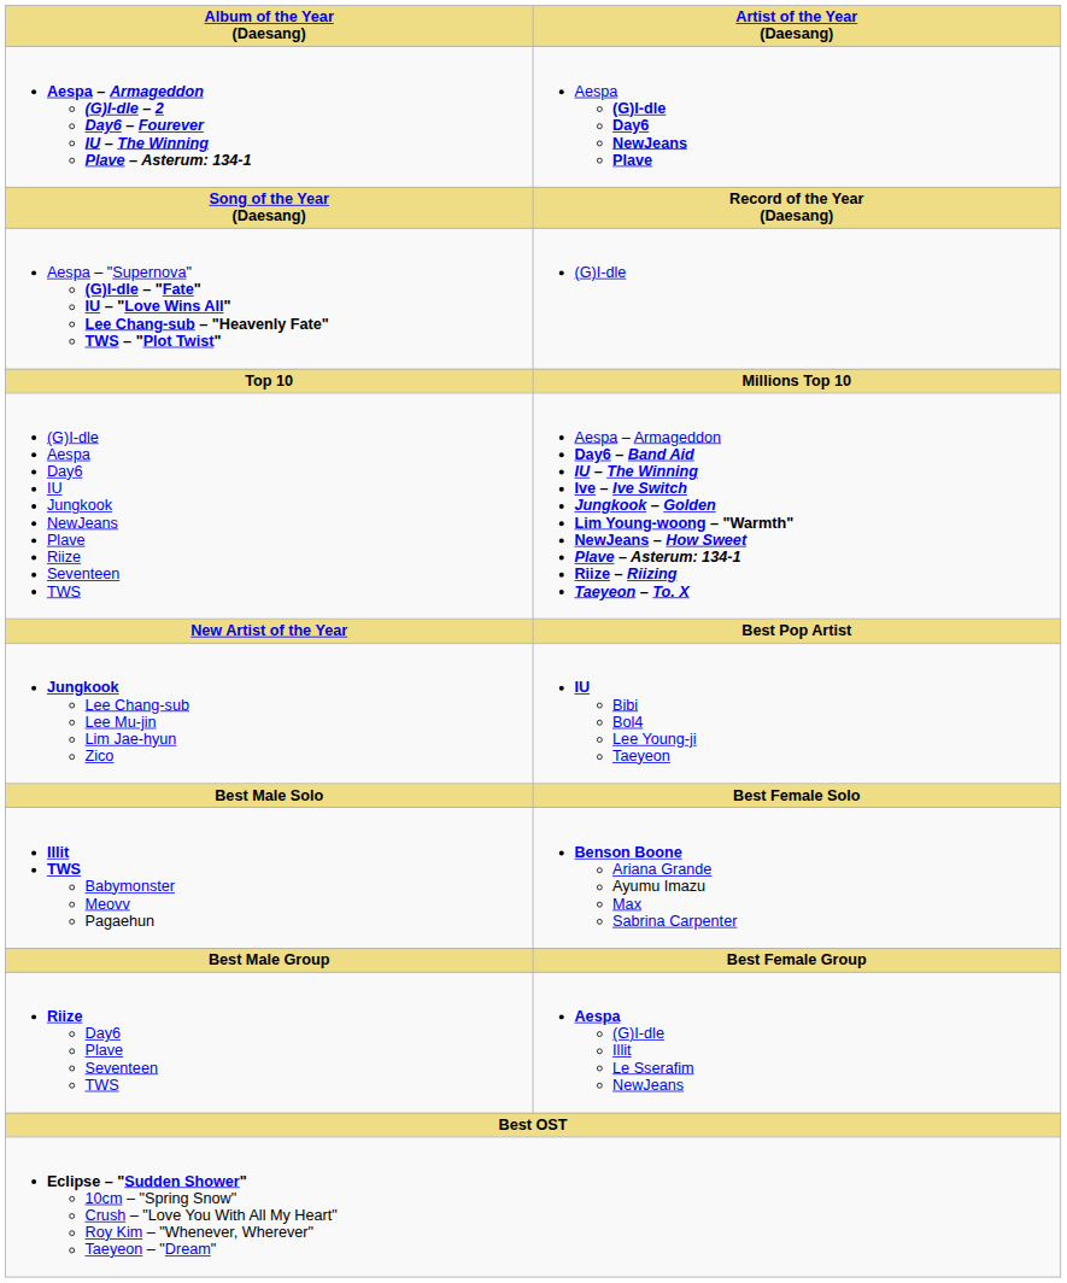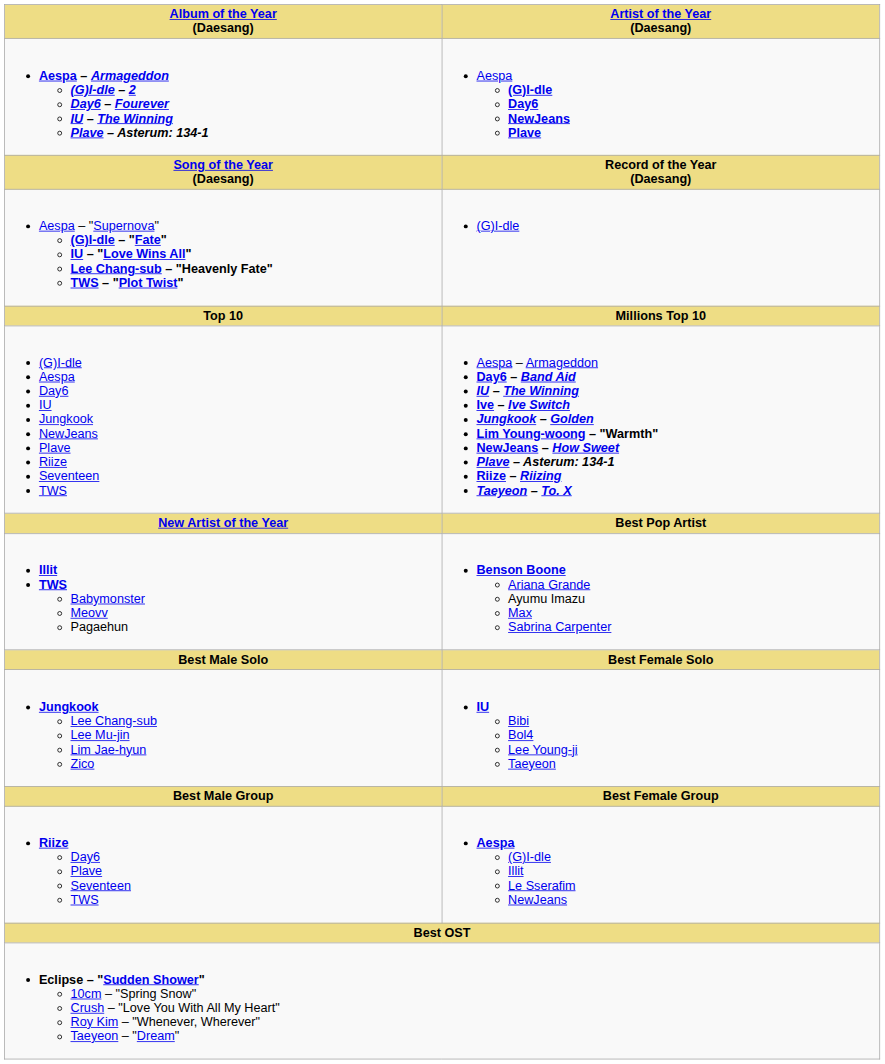rows swapped: Illit TWS Babymonster Meovv Pagaehun <-> Jungkook Lee Chang-sub Lee Mu-jin Lim Jae-hyun Zico
